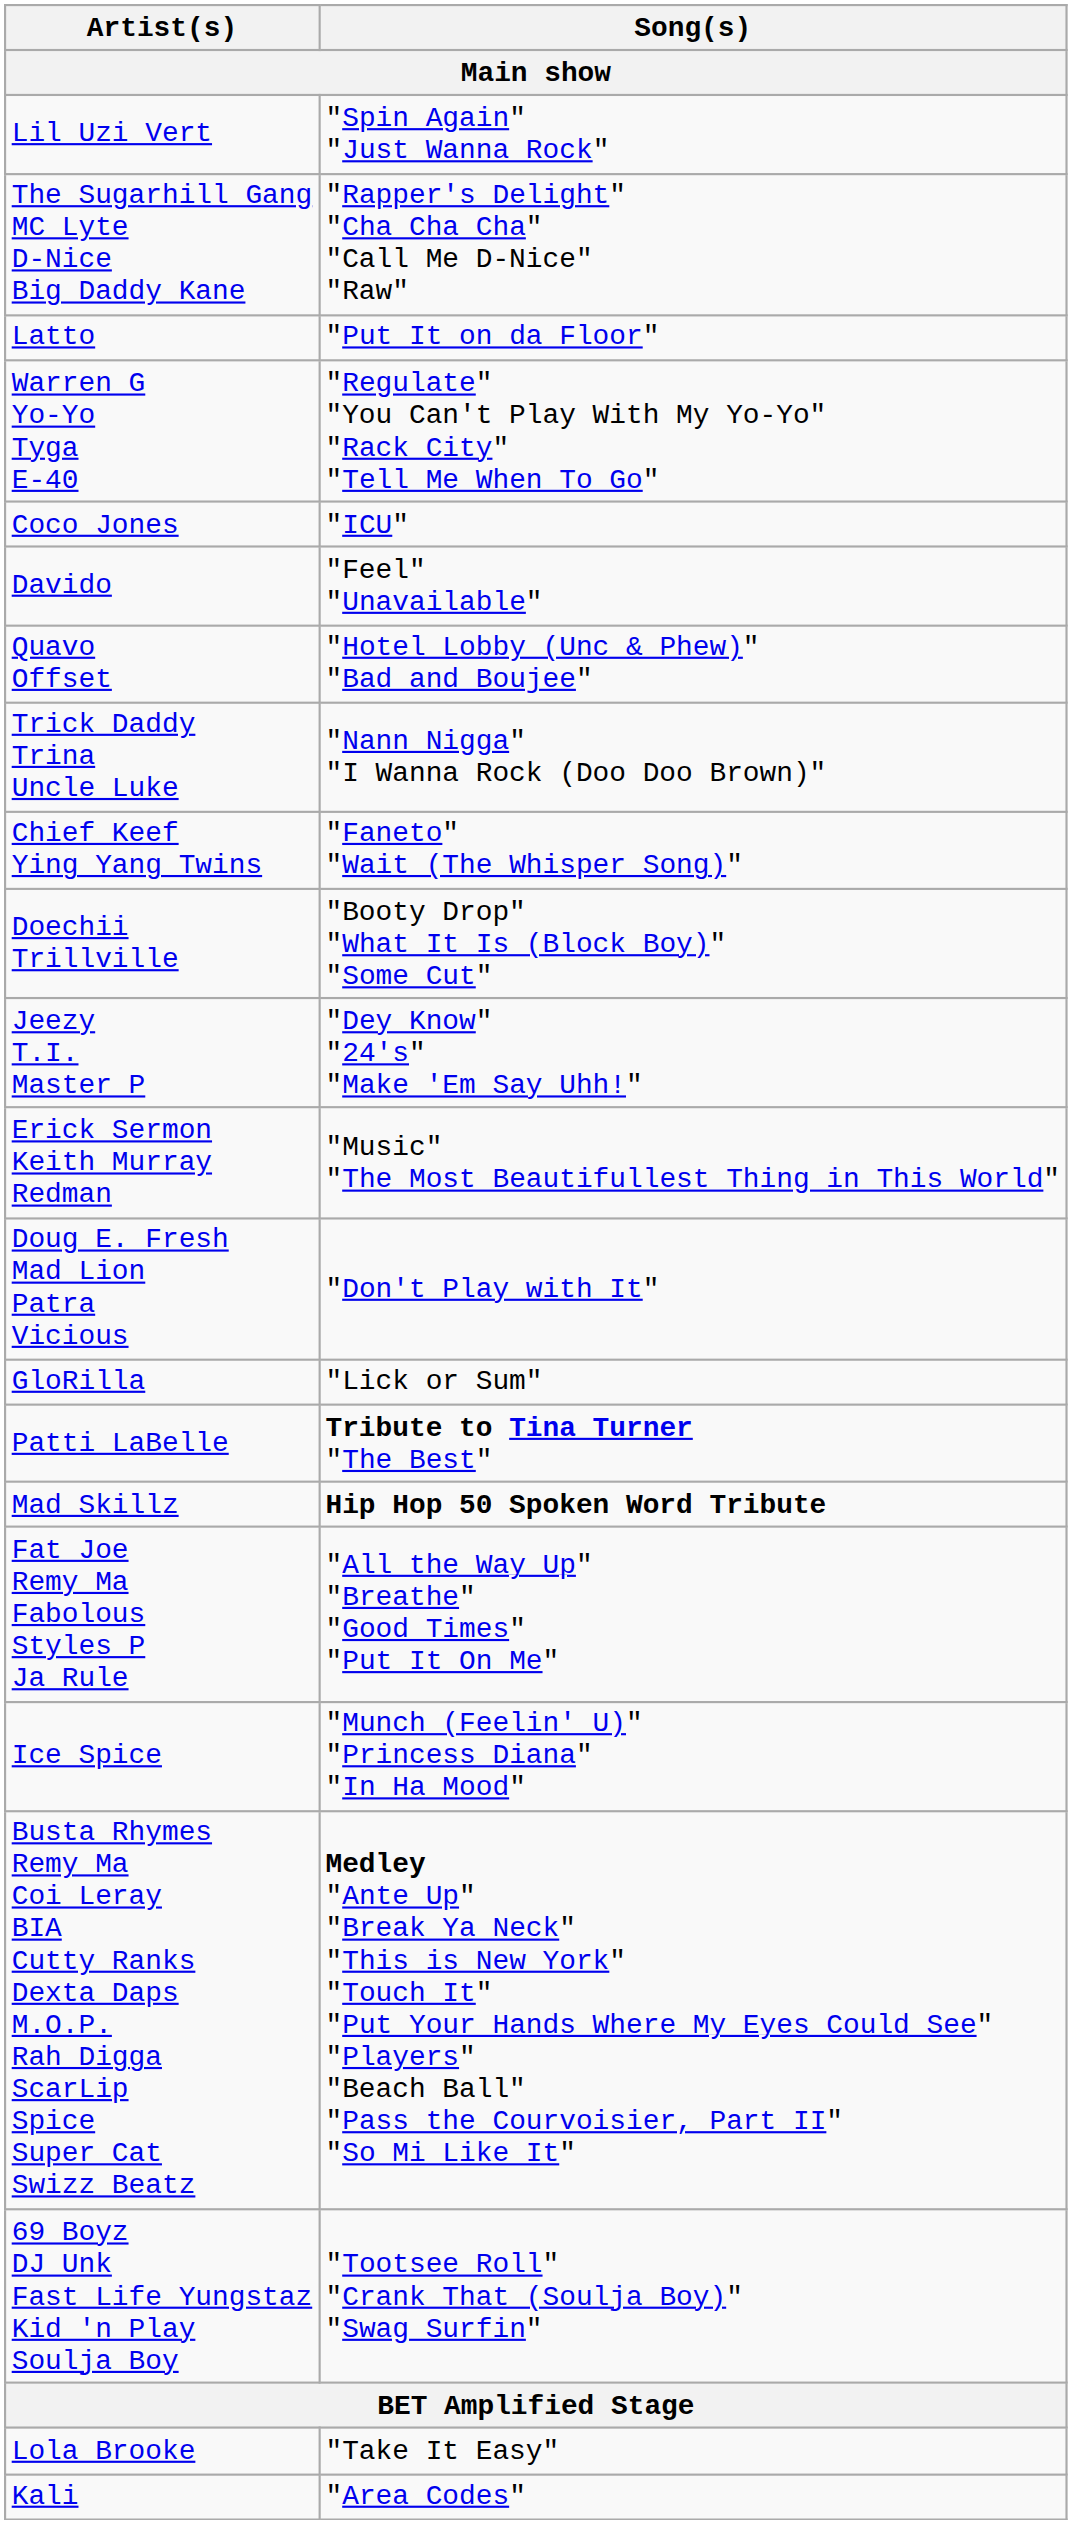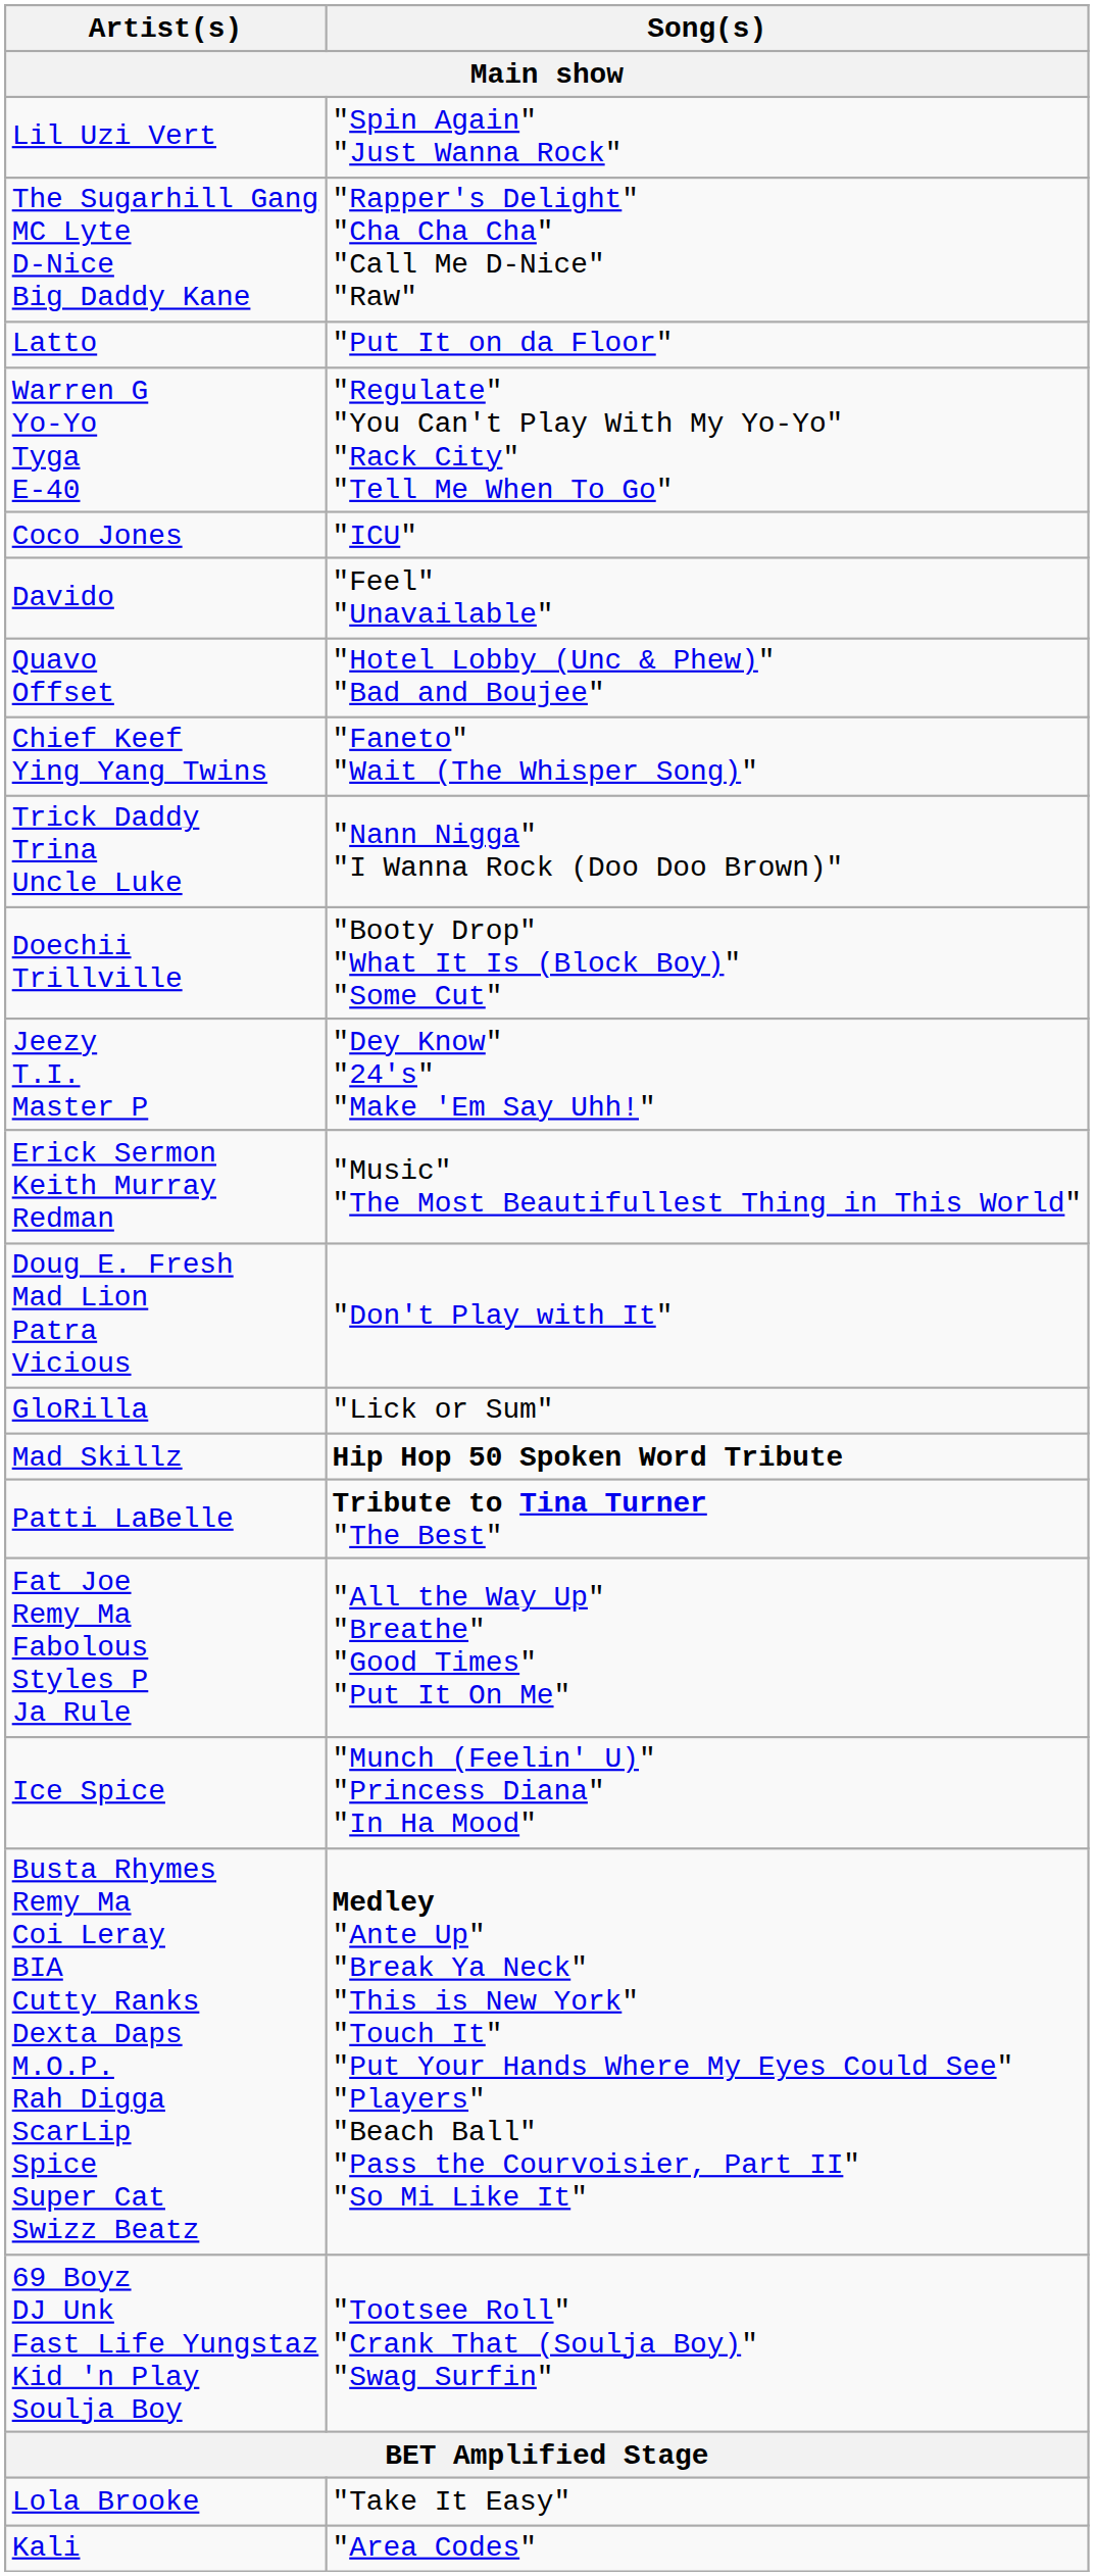rows swapped: Trick Daddy Trina Uncle Luke <-> Chief Keef Ying Yang Twins
rows swapped: Mad Skillz <-> Patti LaBelle
